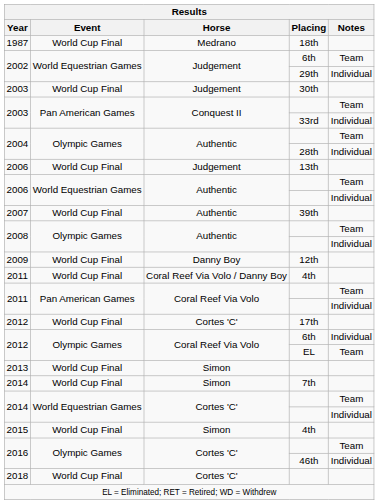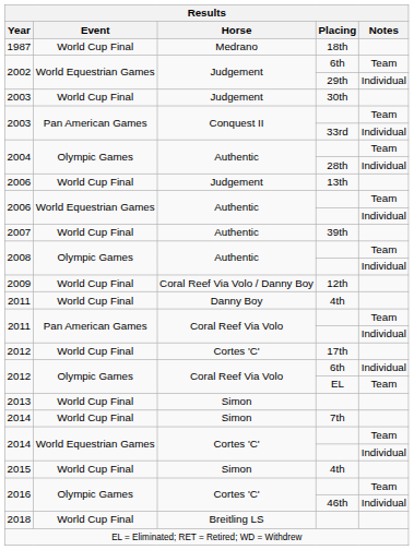2009 | Horse: Danny Boy -> Coral Reef Via Volo / Danny Boy
2011 / 4th | Horse: Coral Reef Via Volo / Danny Boy -> Danny Boy
2018 | Horse: Cortes 'C' -> Breitling LS
